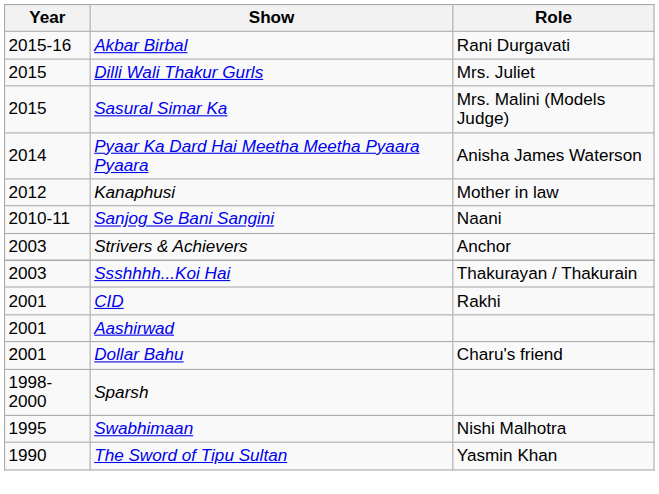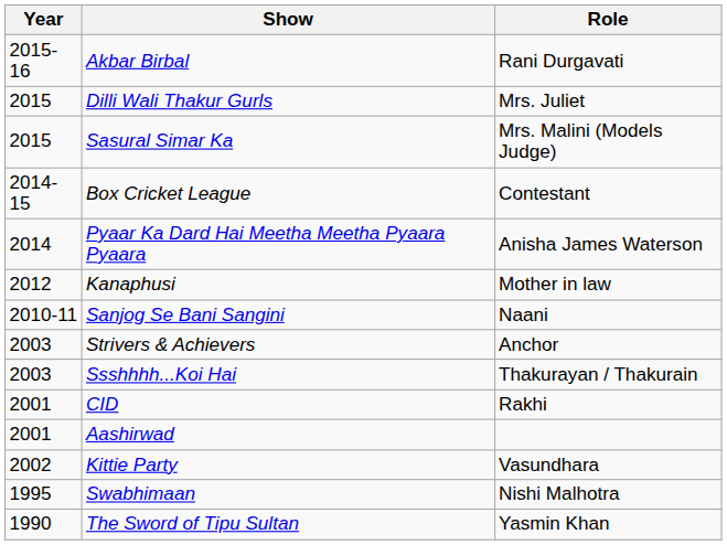+ row: 2014-15 | Box Cricket League | Contestant
- row: 2001 | Dollar Bahu | Charu's friend
+ row: 2002 | Kittie Party | Vasundhara
- row: 1998-2000 | Sparsh
